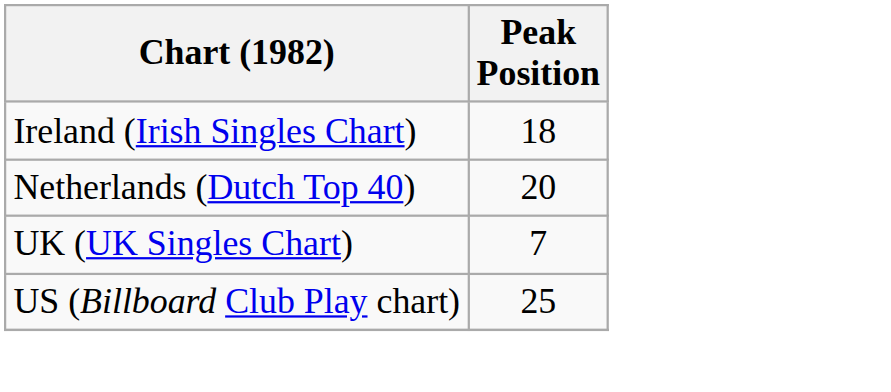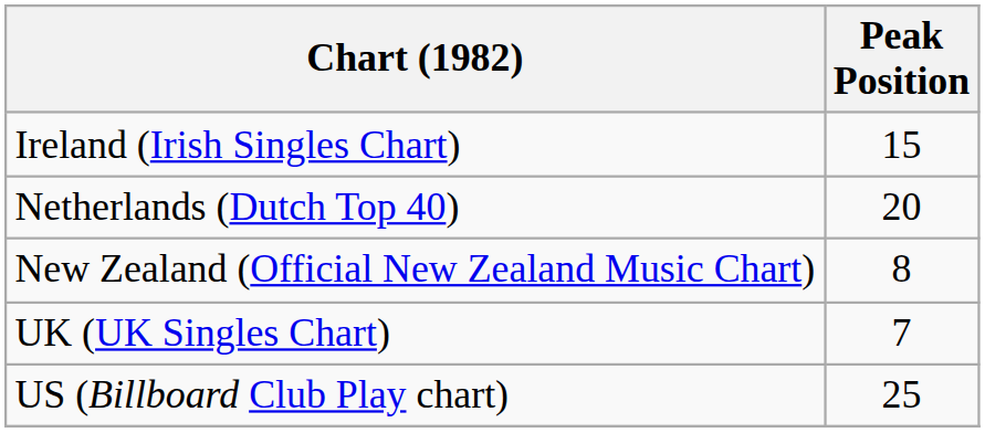Ireland (Irish Singles Chart) | Peak Position: 18 -> 15
+ row: New Zealand (Official New Zealand Music Chart) | 8
